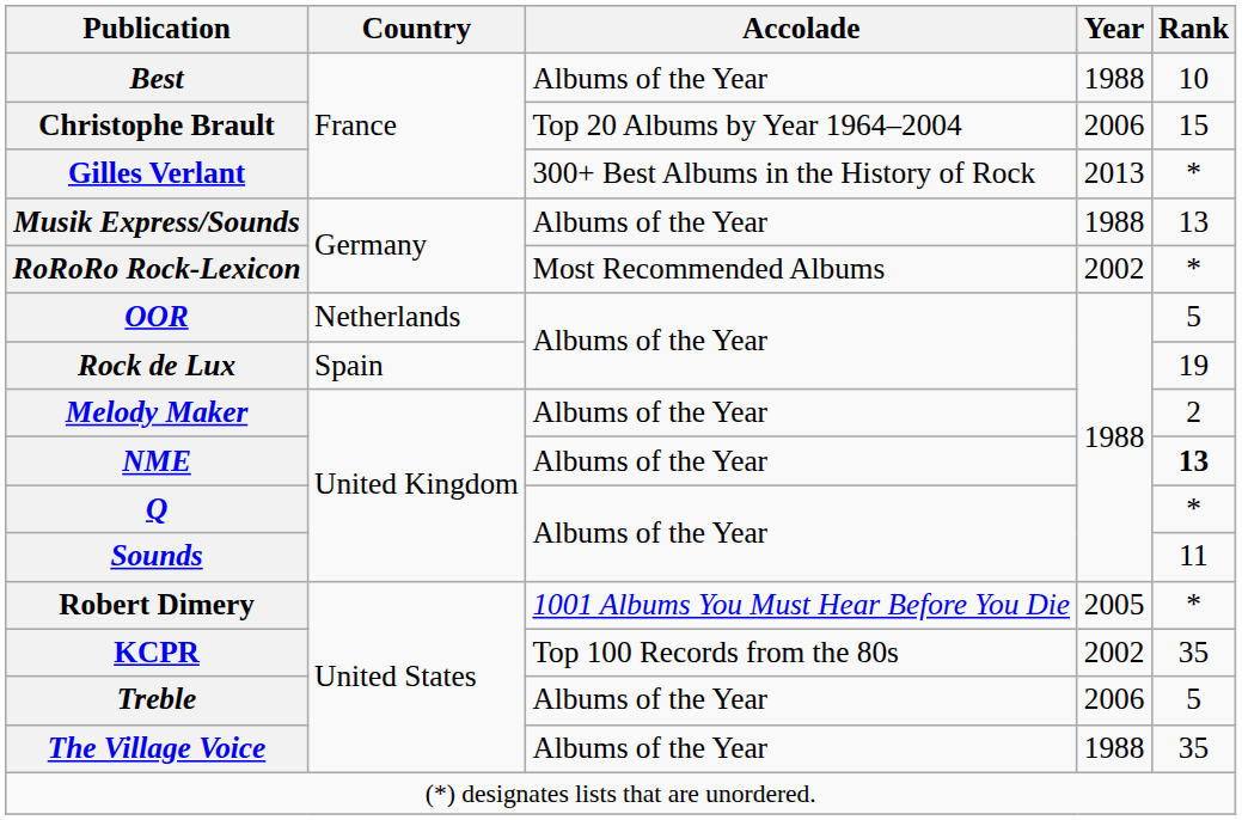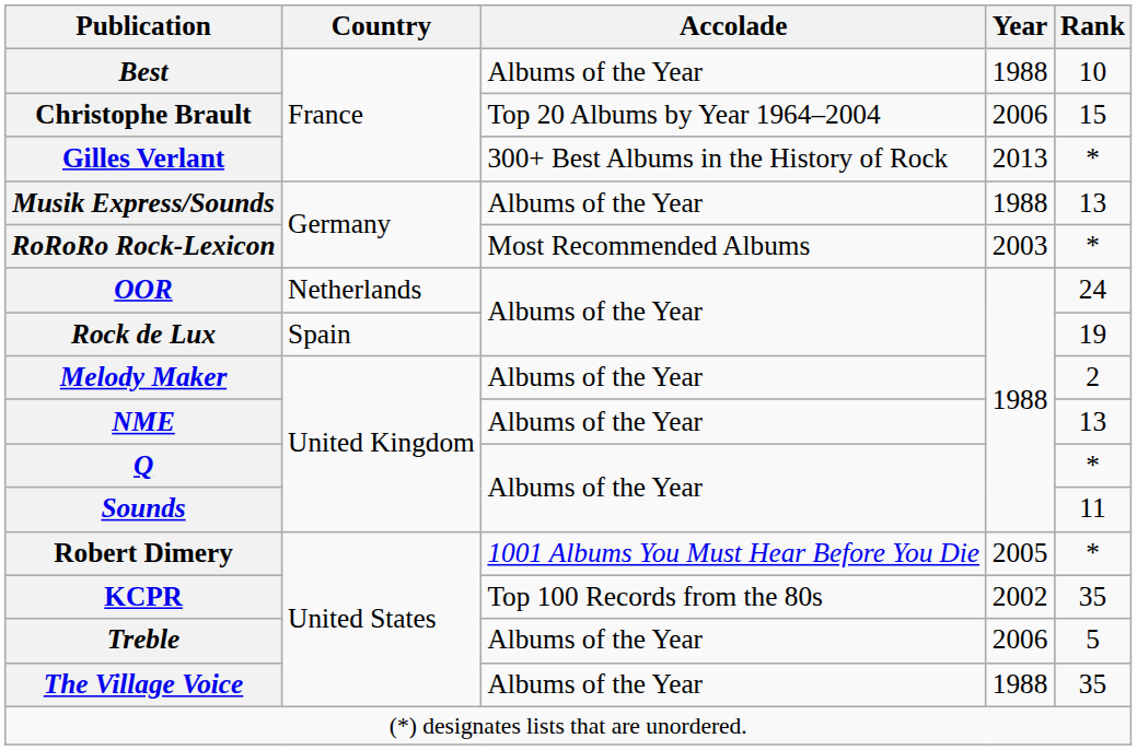RoRoRo Rock-Lexicon | Year: 2002 -> 2003
OOR | Rank: 5 -> 24
NME | Rank: bold -> normal
